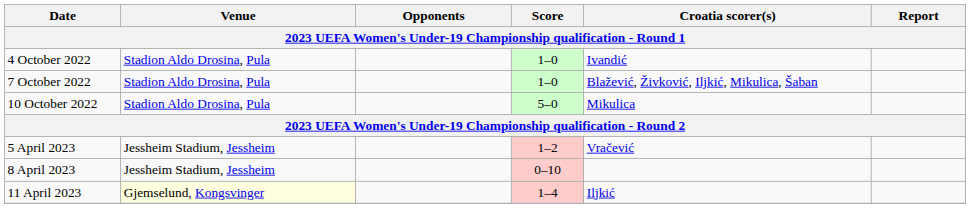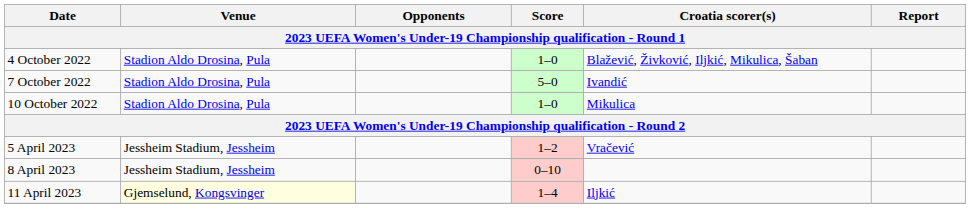4 October 2022 | Croatia scorer(s): Ivandić -> Blažević, Živković, Iljkić, Mikulica, Šaban
7 October 2022 | Score: 1–0 -> 5–0
7 October 2022 | Croatia scorer(s): Blažević, Živković, Iljkić, Mikulica, Šaban -> Ivandić
10 October 2022 | Score: 5–0 -> 1–0
